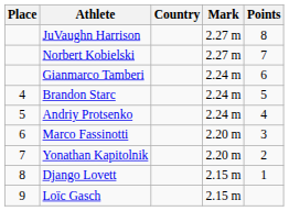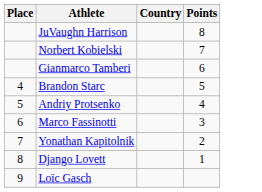- column: Mark | 2.27 m | 2.27 m | 2.24 m | 2.24 m | 2.24 m | 2.20 m | 2.20 m | 2.15 m | 2.15 m
